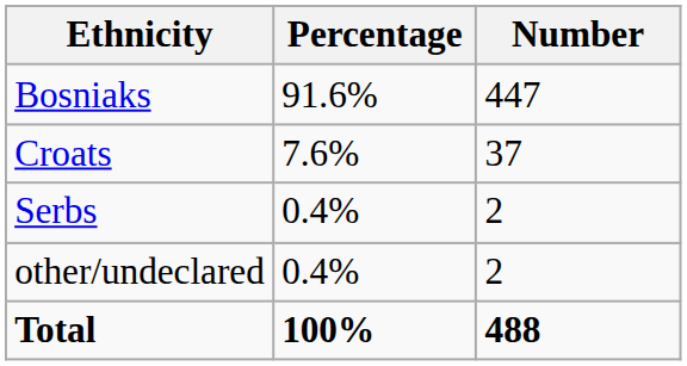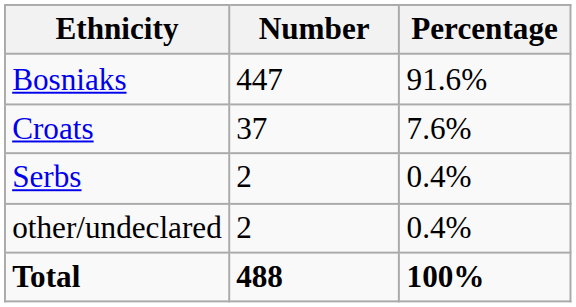columns swapped: Number <-> Percentage
